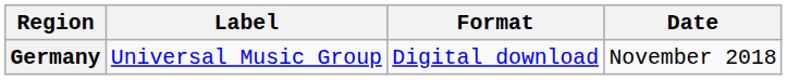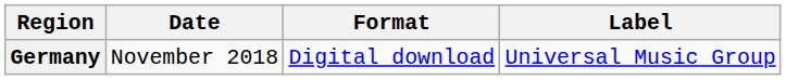columns swapped: Date <-> Label
